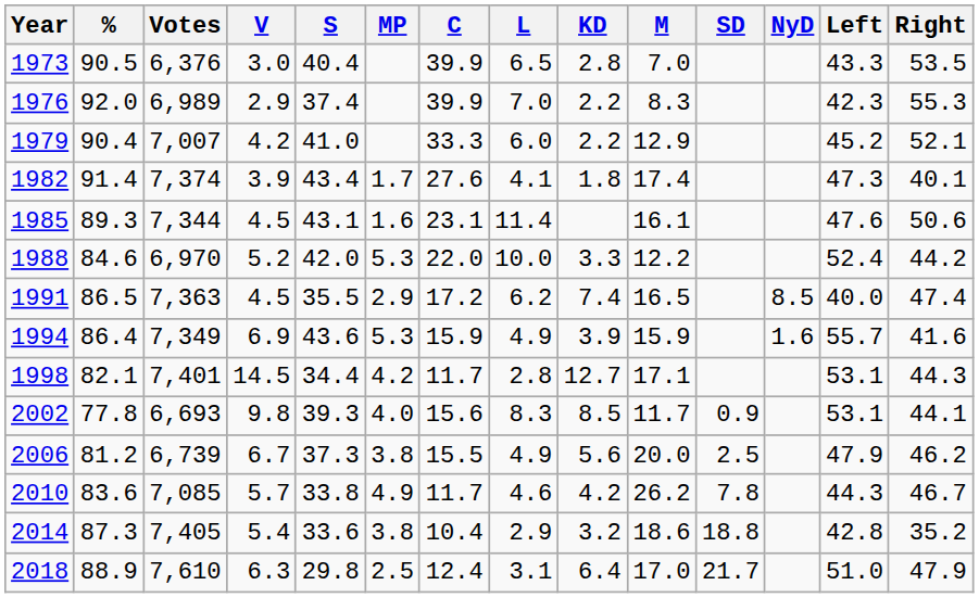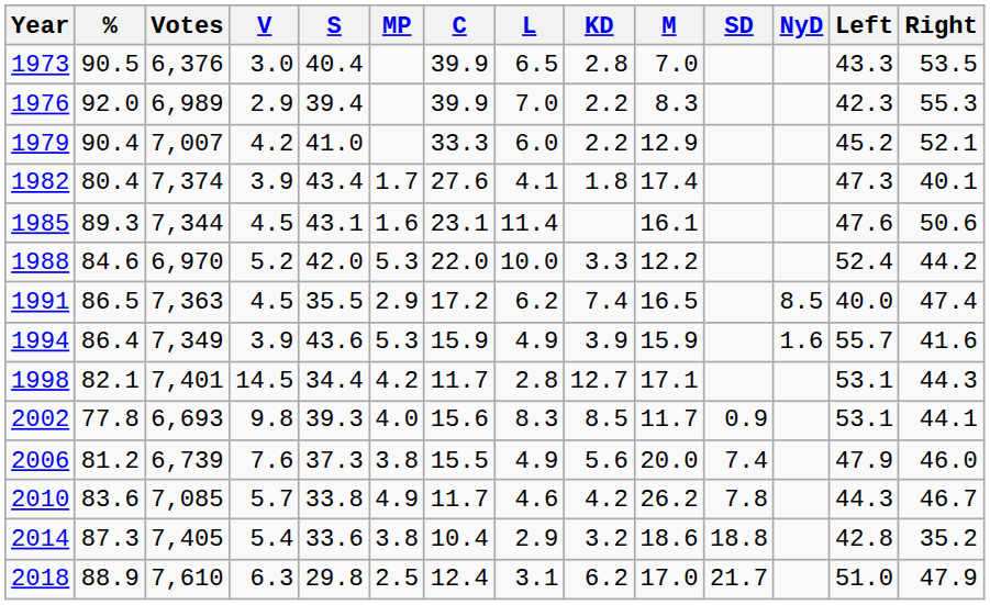1976 | S: 37.4 -> 39.4
1982 | %: 91.4 -> 80.4
1994 | V: 6.9 -> 3.9
2006 | V: 6.7 -> 7.6
2006 | SD: 2.5 -> 7.4
2006 | Right: 46.2 -> 46.0
2018 | KD: 6.4 -> 6.2
